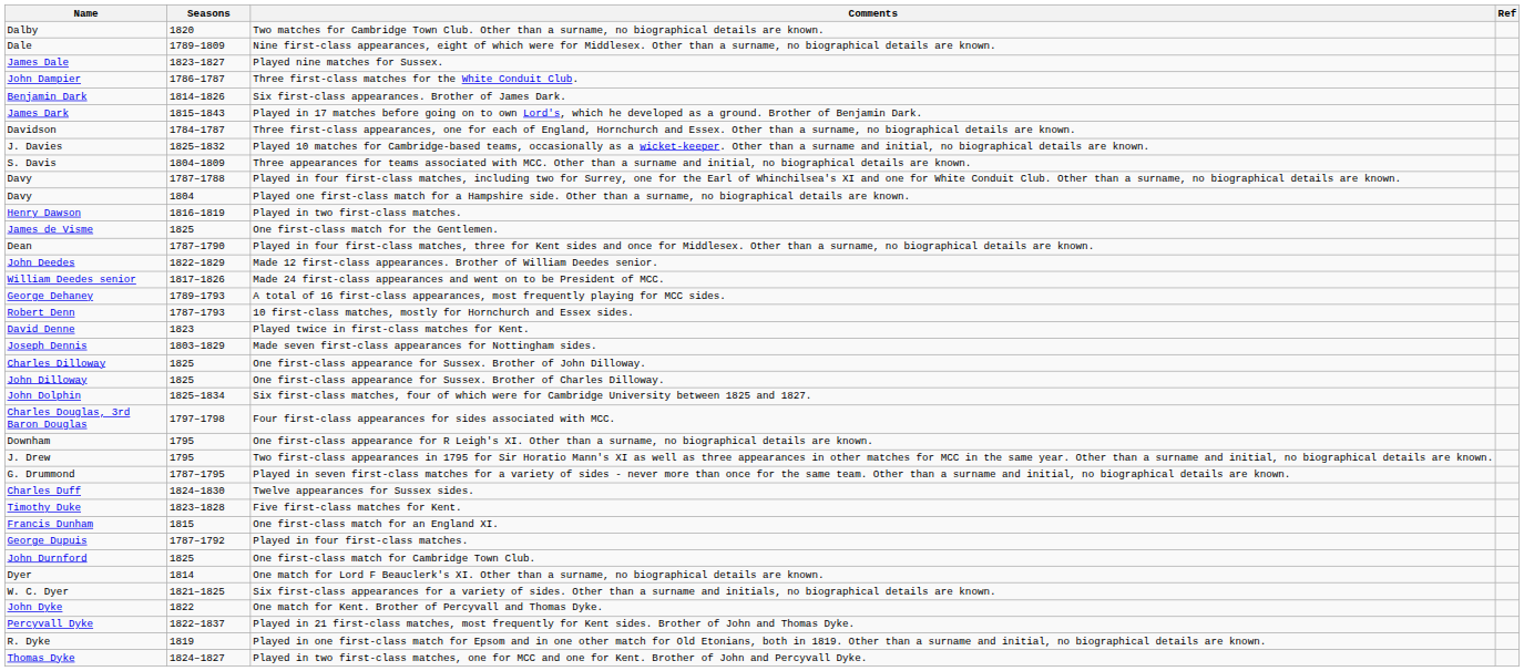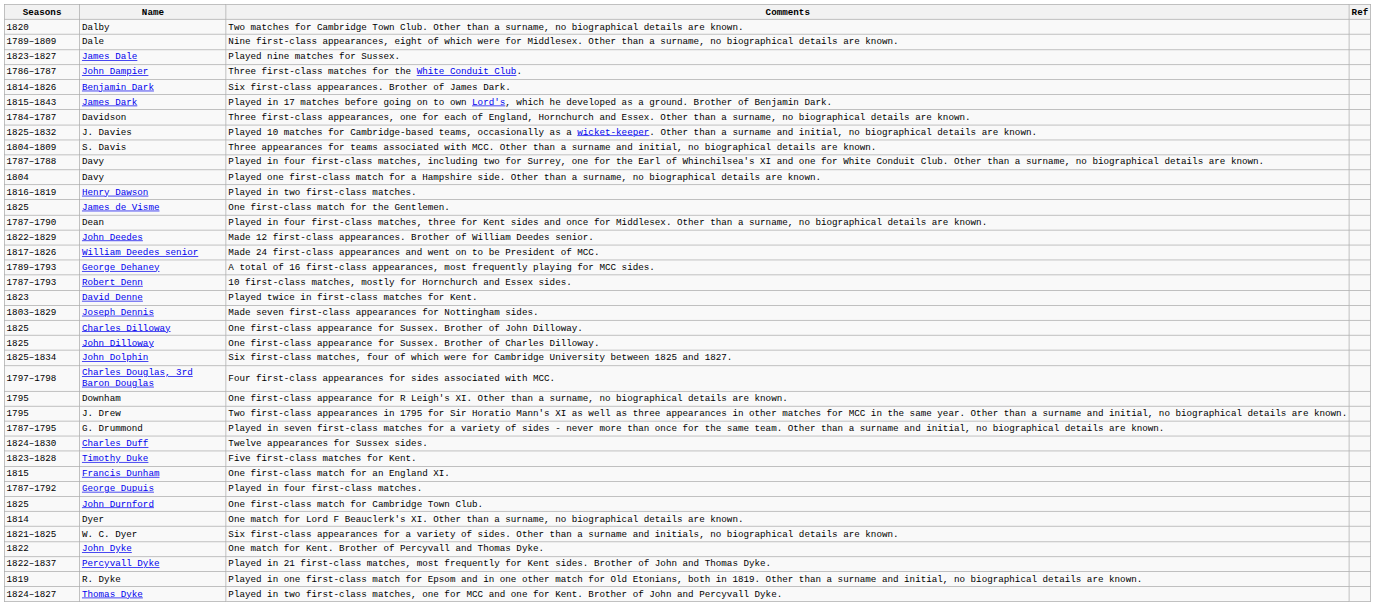columns swapped: Name <-> Seasons
